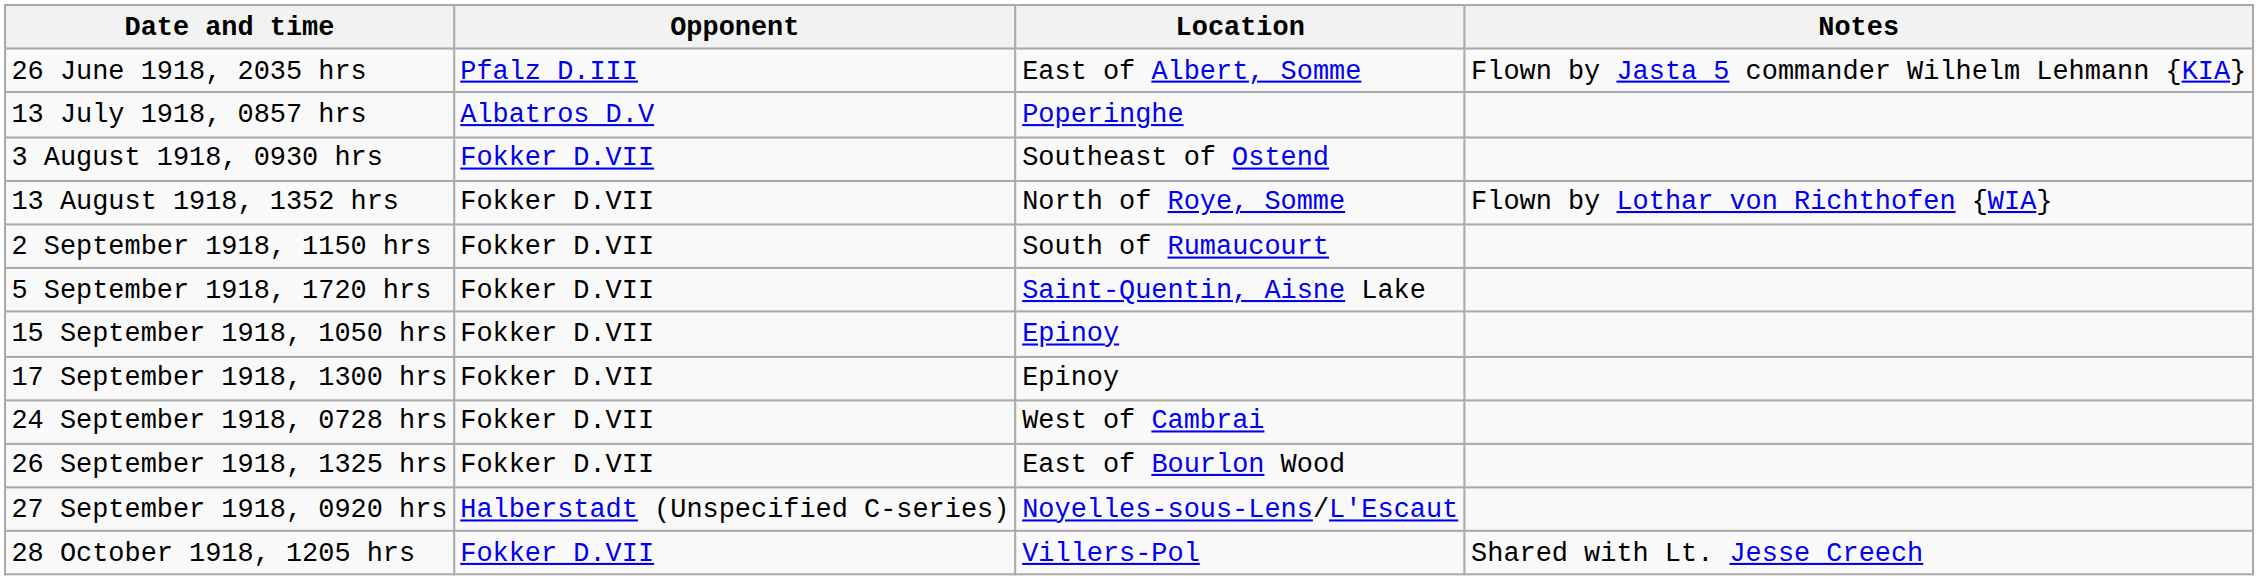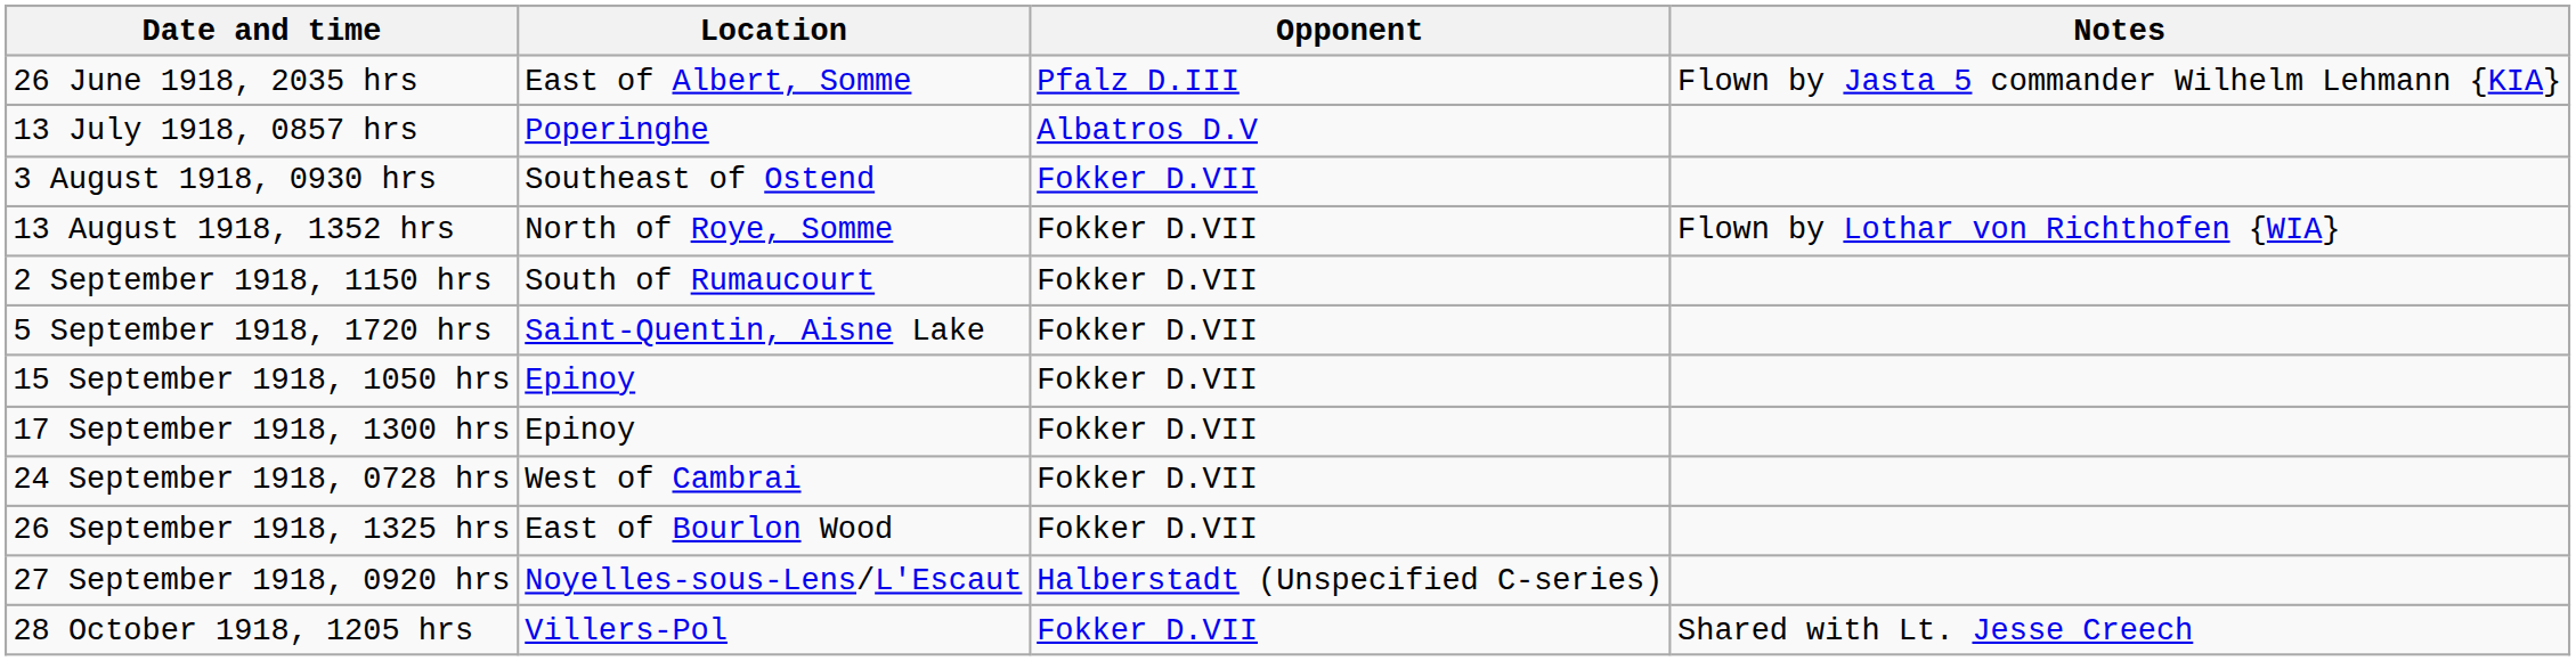columns swapped: Opponent <-> Location
